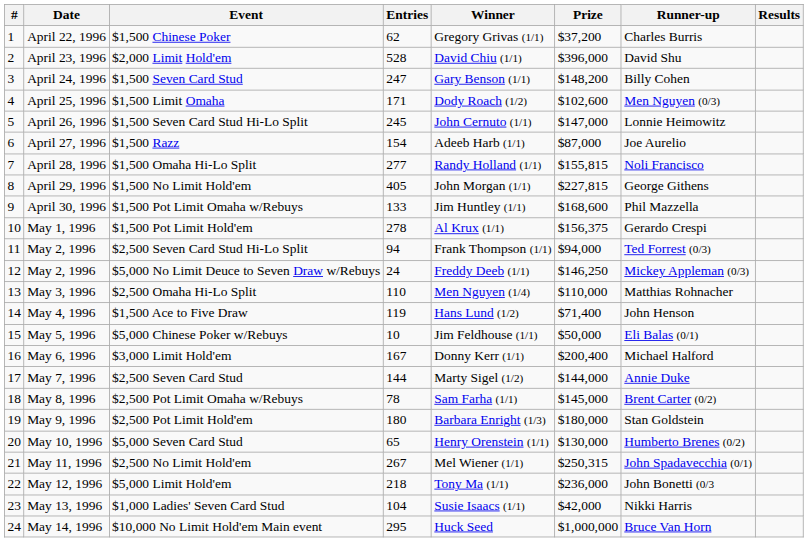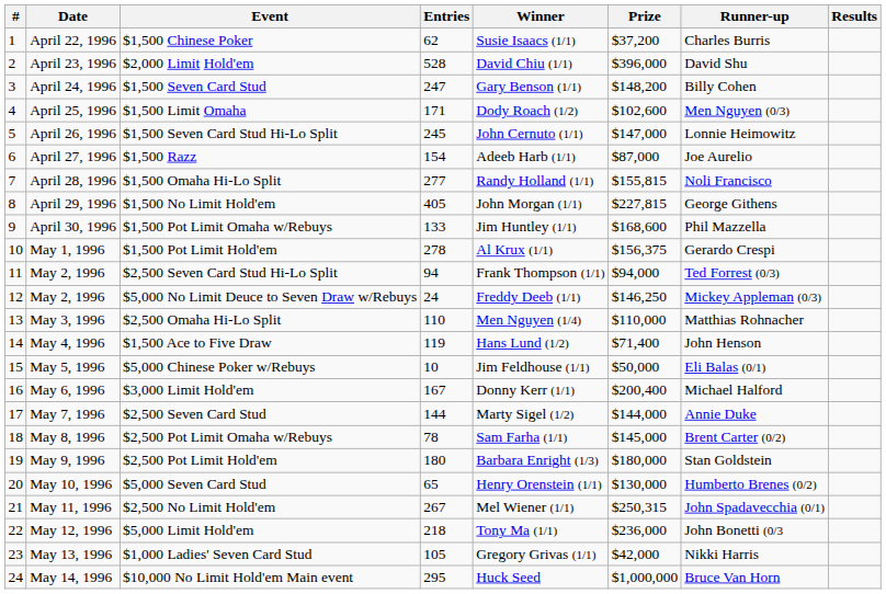$1,500 Chinese Poker | Winner: Gregory Grivas (1/1) -> Susie Isaacs (1/1)
$1,000 Ladies' Seven Card Stud | Entries: 104 -> 105
$1,000 Ladies' Seven Card Stud | Winner: Susie Isaacs (1/1) -> Gregory Grivas (1/1)
